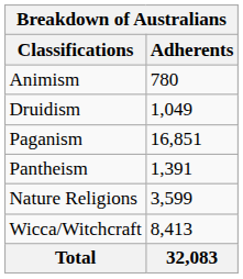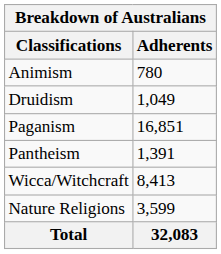rows swapped: Nature Religions <-> Wicca/Witchcraft
